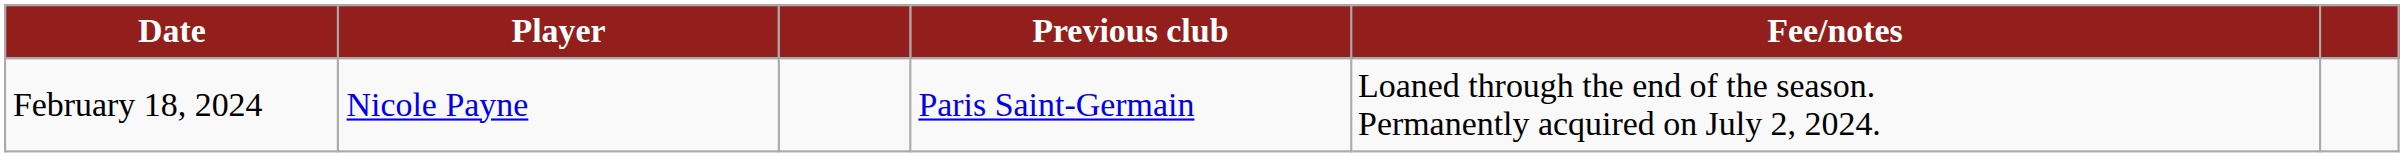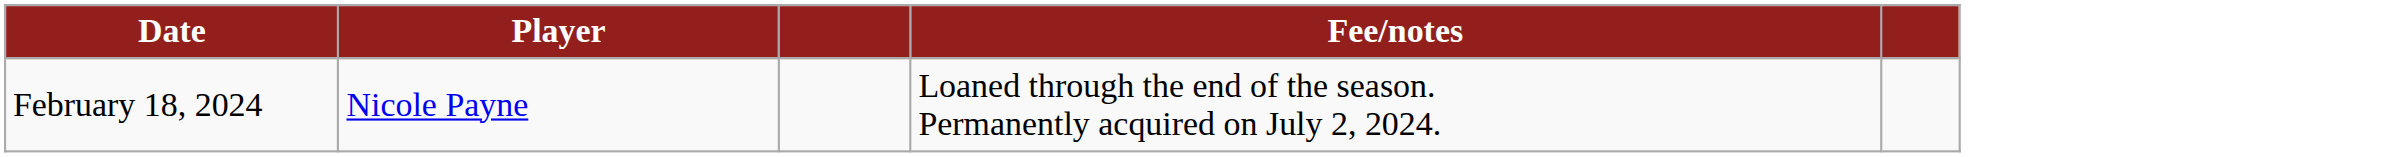- column: Previous club | Paris Saint-Germain
